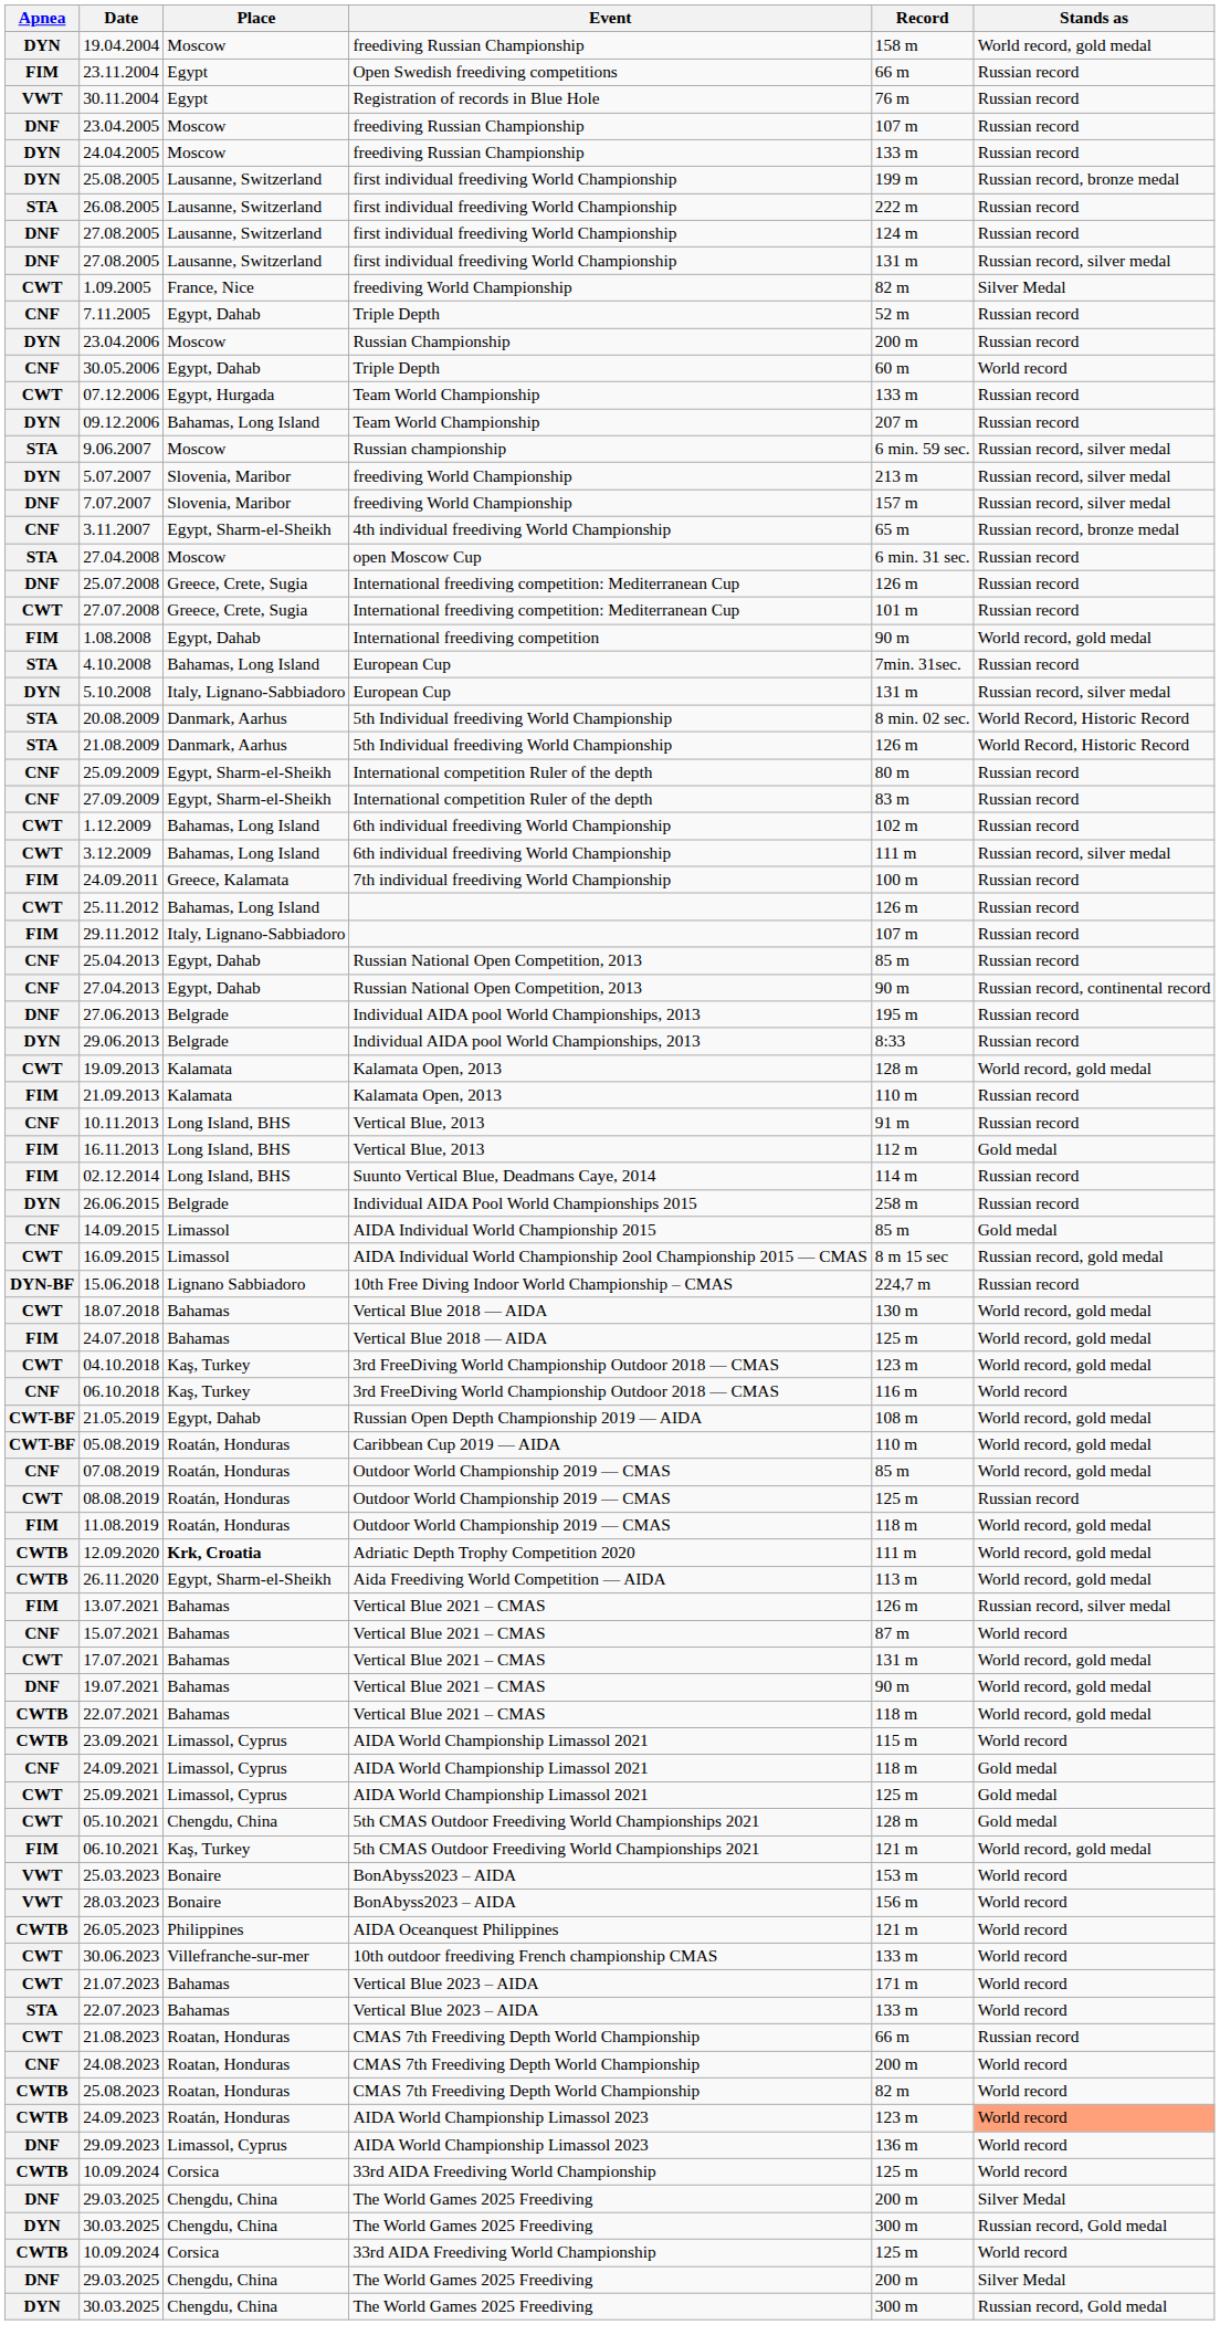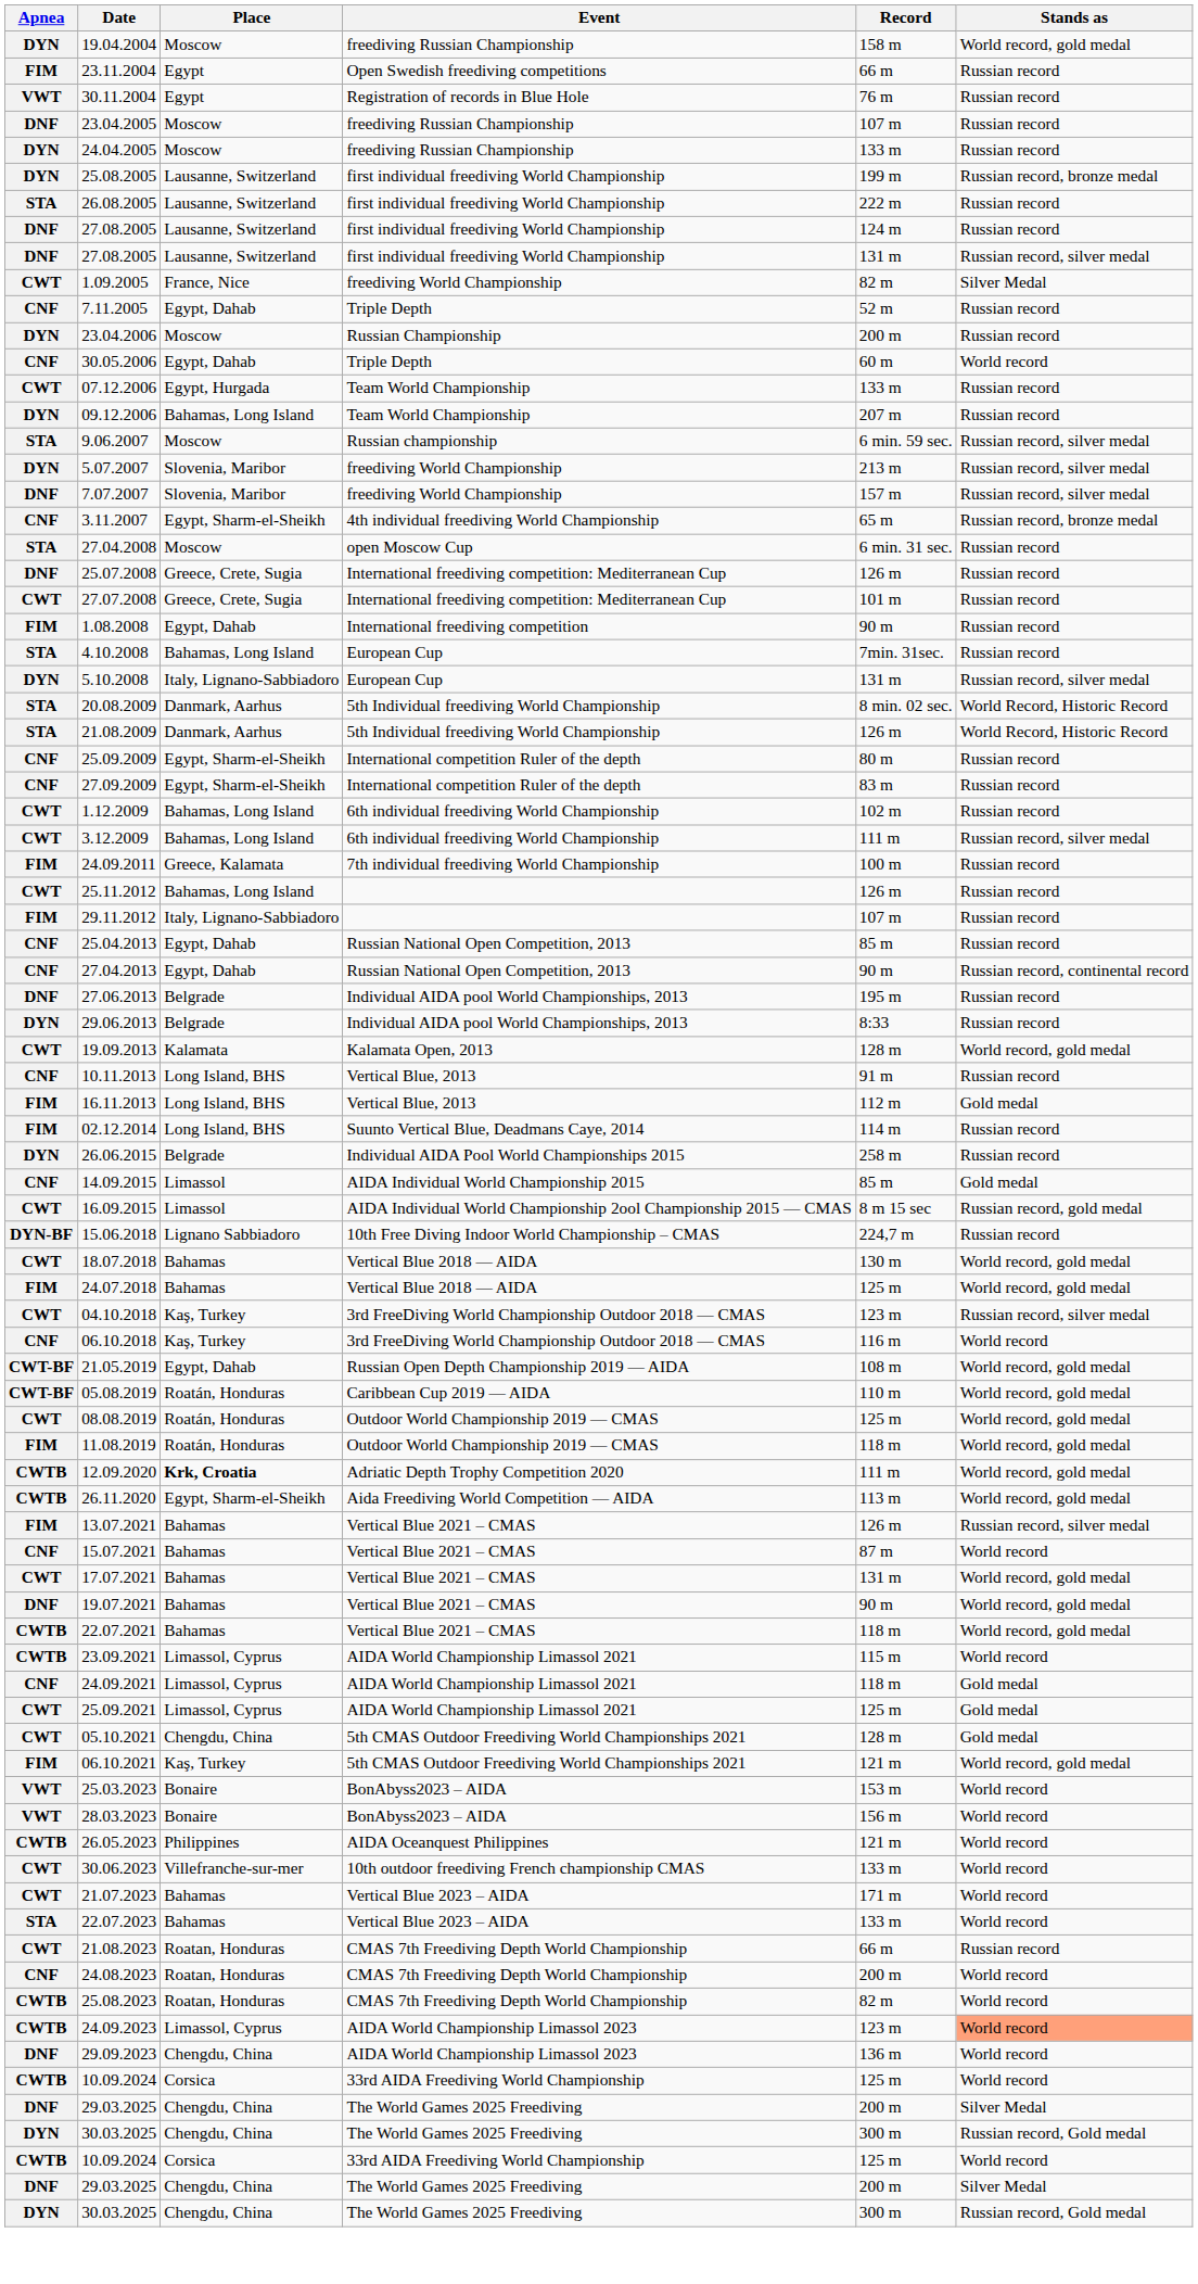1.08.2008 | Stands as: World record, gold medal -> Russian record
- row: FIM | 21.09.2013 | Kalamata | Kalamata Open, 2013 | 110 m | Russian record
04.10.2018 | Stands as: World record, gold medal -> Russian record, silver medal
- row: CNF | 07.08.2019 | Roatán, Honduras | Outdoor World Championship 2019 — CMAS | 85 m | World record, gold medal
08.08.2019 | Stands as: Russian record -> World record, gold medal
24.09.2023 | Place: Roatán, Honduras -> Limassol, Cyprus
29.09.2023 | Place: Limassol, Cyprus -> Chengdu, China
